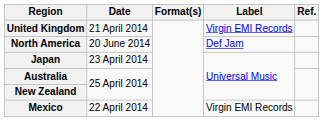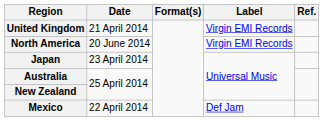North America | Label: Def Jam -> Virgin EMI Records
Mexico | Label: Virgin EMI Records -> Def Jam
